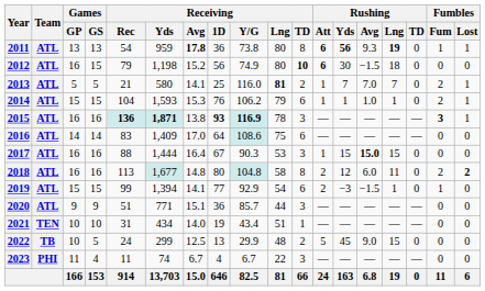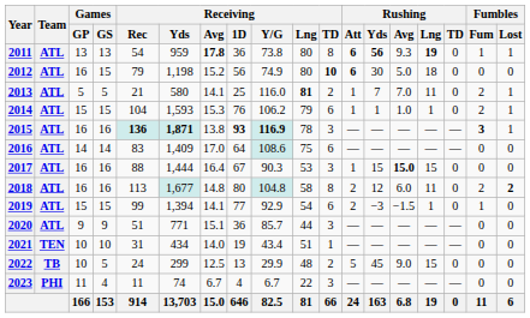2012 | Rushing / Avg: −1.5 -> 5.0
2013 | Rushing / Lng: 7 -> 11
